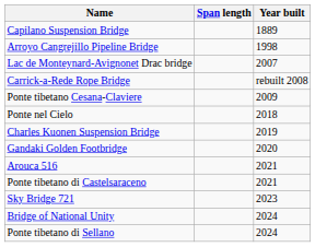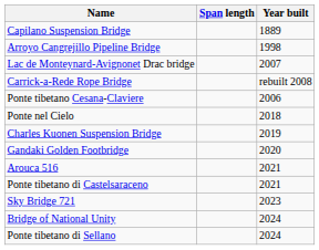Ponte tibetano Cesana-Claviere | Year built: 2009 -> 2006
